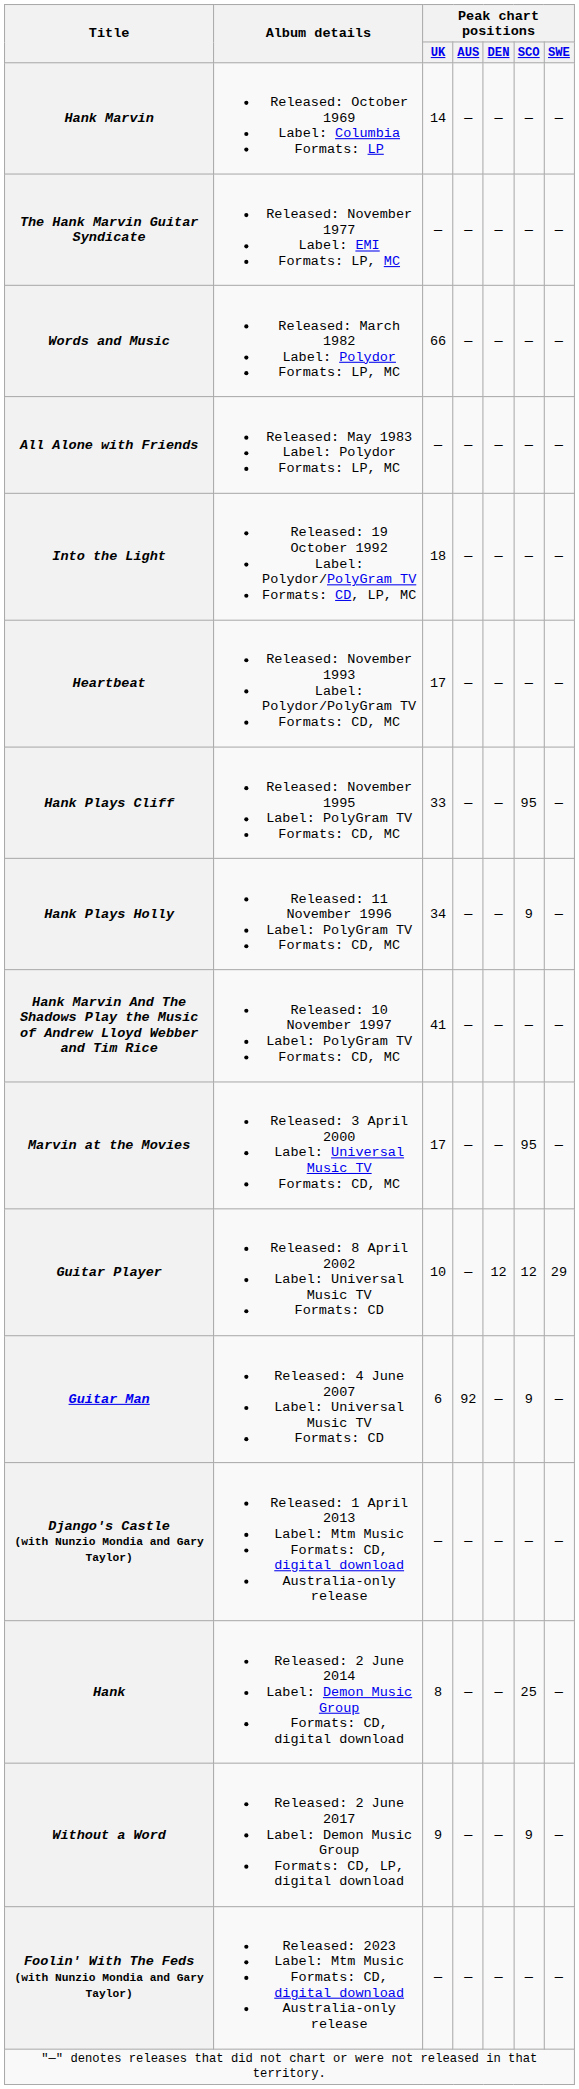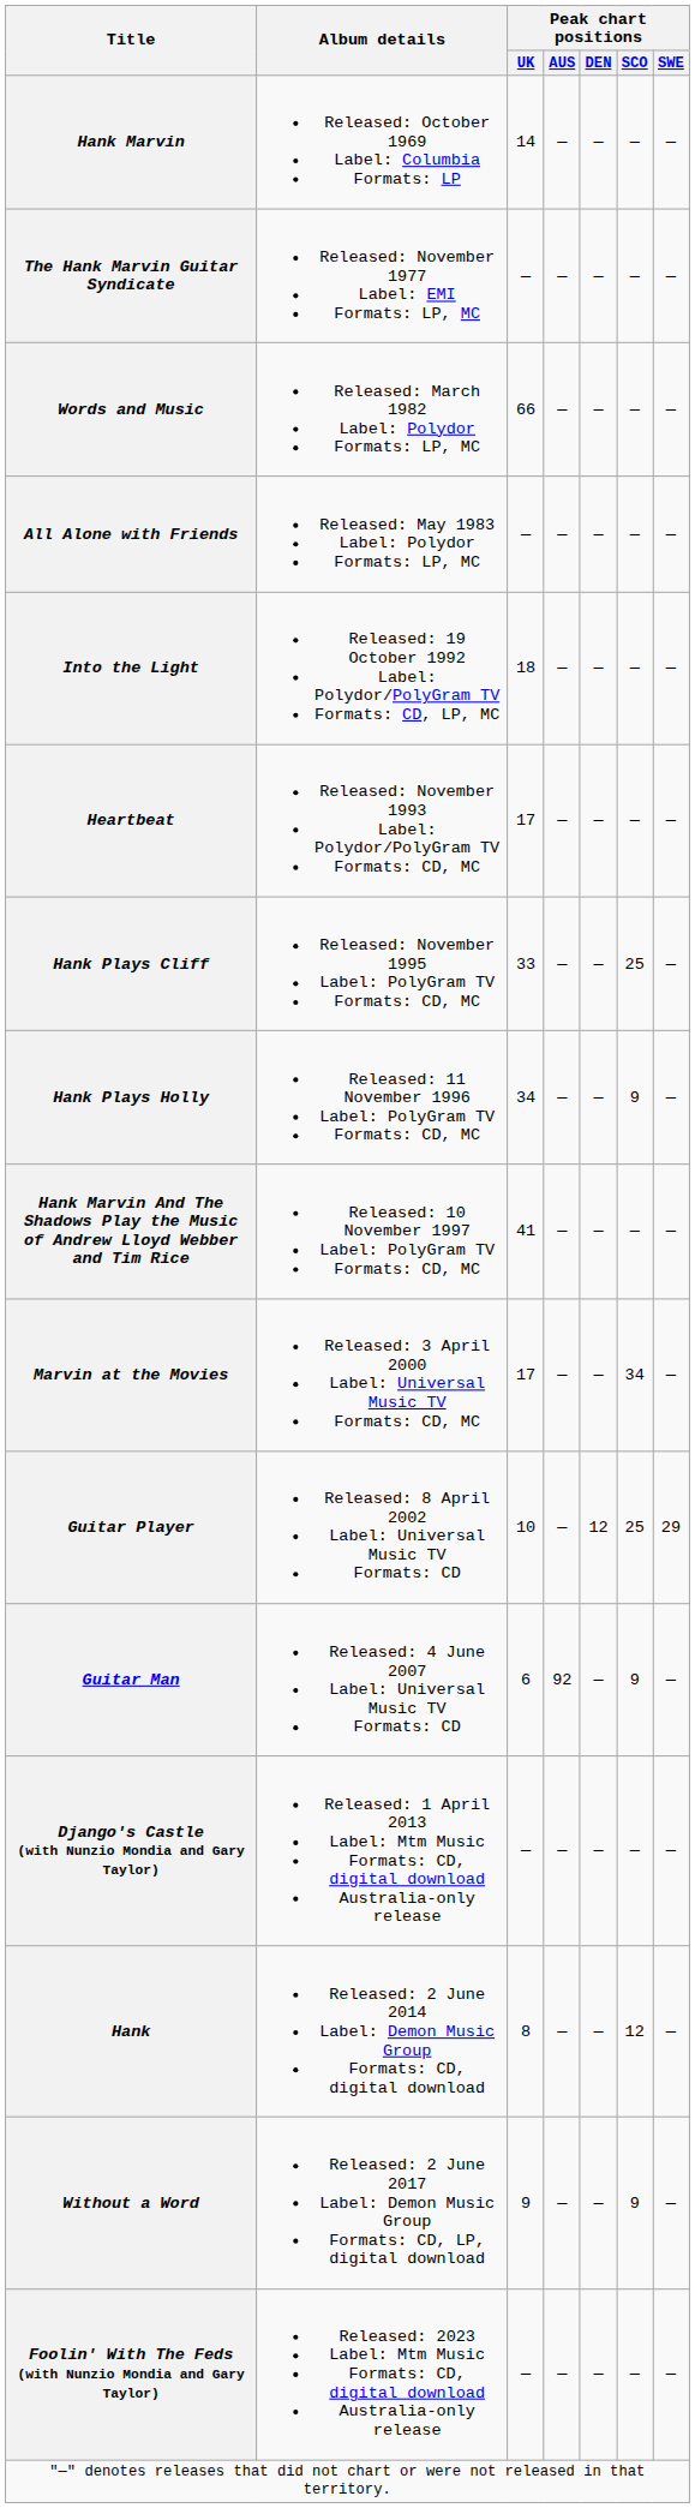Hank Plays Cliff | Peak chart positions / SCO: 95 -> 25
Marvin at the Movies | Peak chart positions / SCO: 95 -> 34
Guitar Player | Peak chart positions / SCO: 12 -> 25
Hank | Peak chart positions / SCO: 25 -> 12
